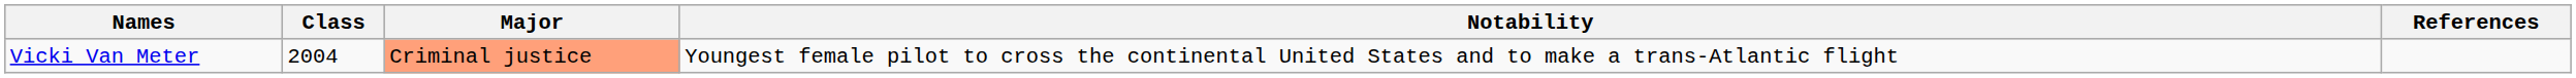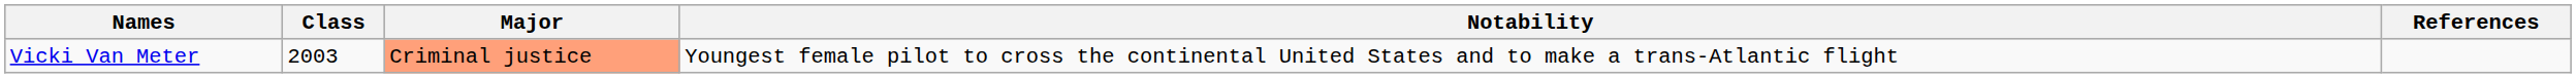Vicki Van Meter | Class: 2004 -> 2003
